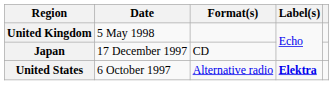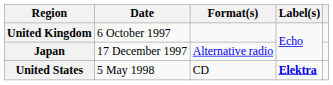United Kingdom | Date: 5 May 1998 -> 6 October 1997
Japan | Format(s): CD -> Alternative radio
United States | Date: 6 October 1997 -> 5 May 1998
United States | Format(s): Alternative radio -> CD
